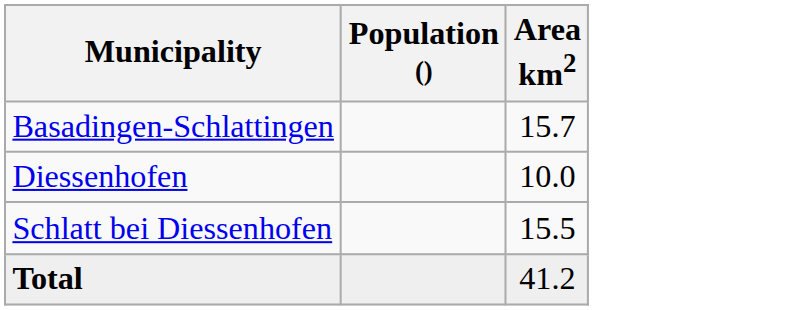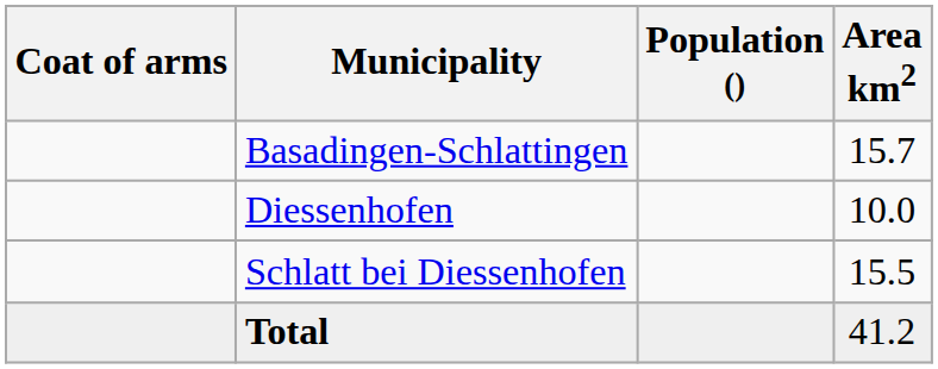+ column: Coat of arms
